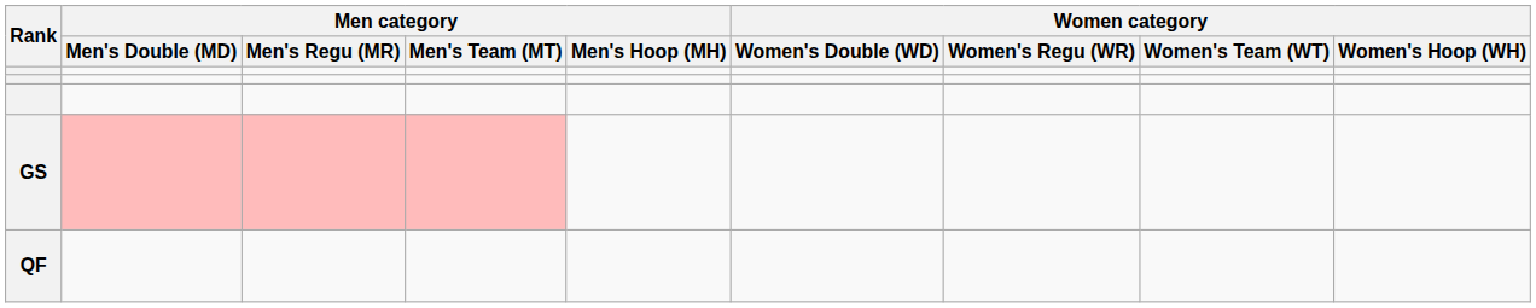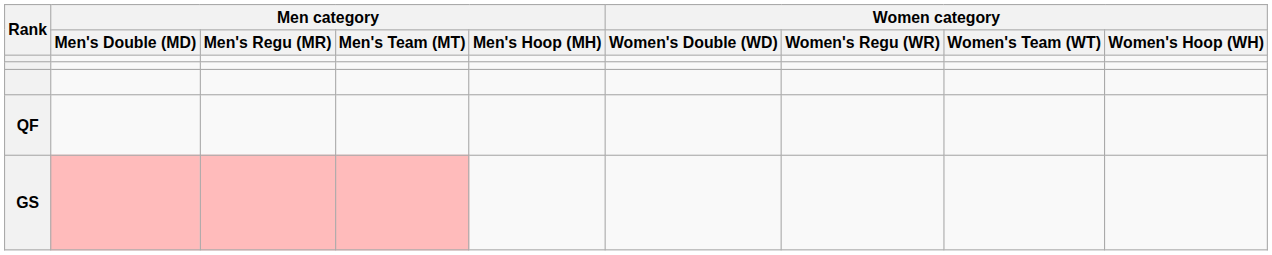rows swapped: QF <-> GS
